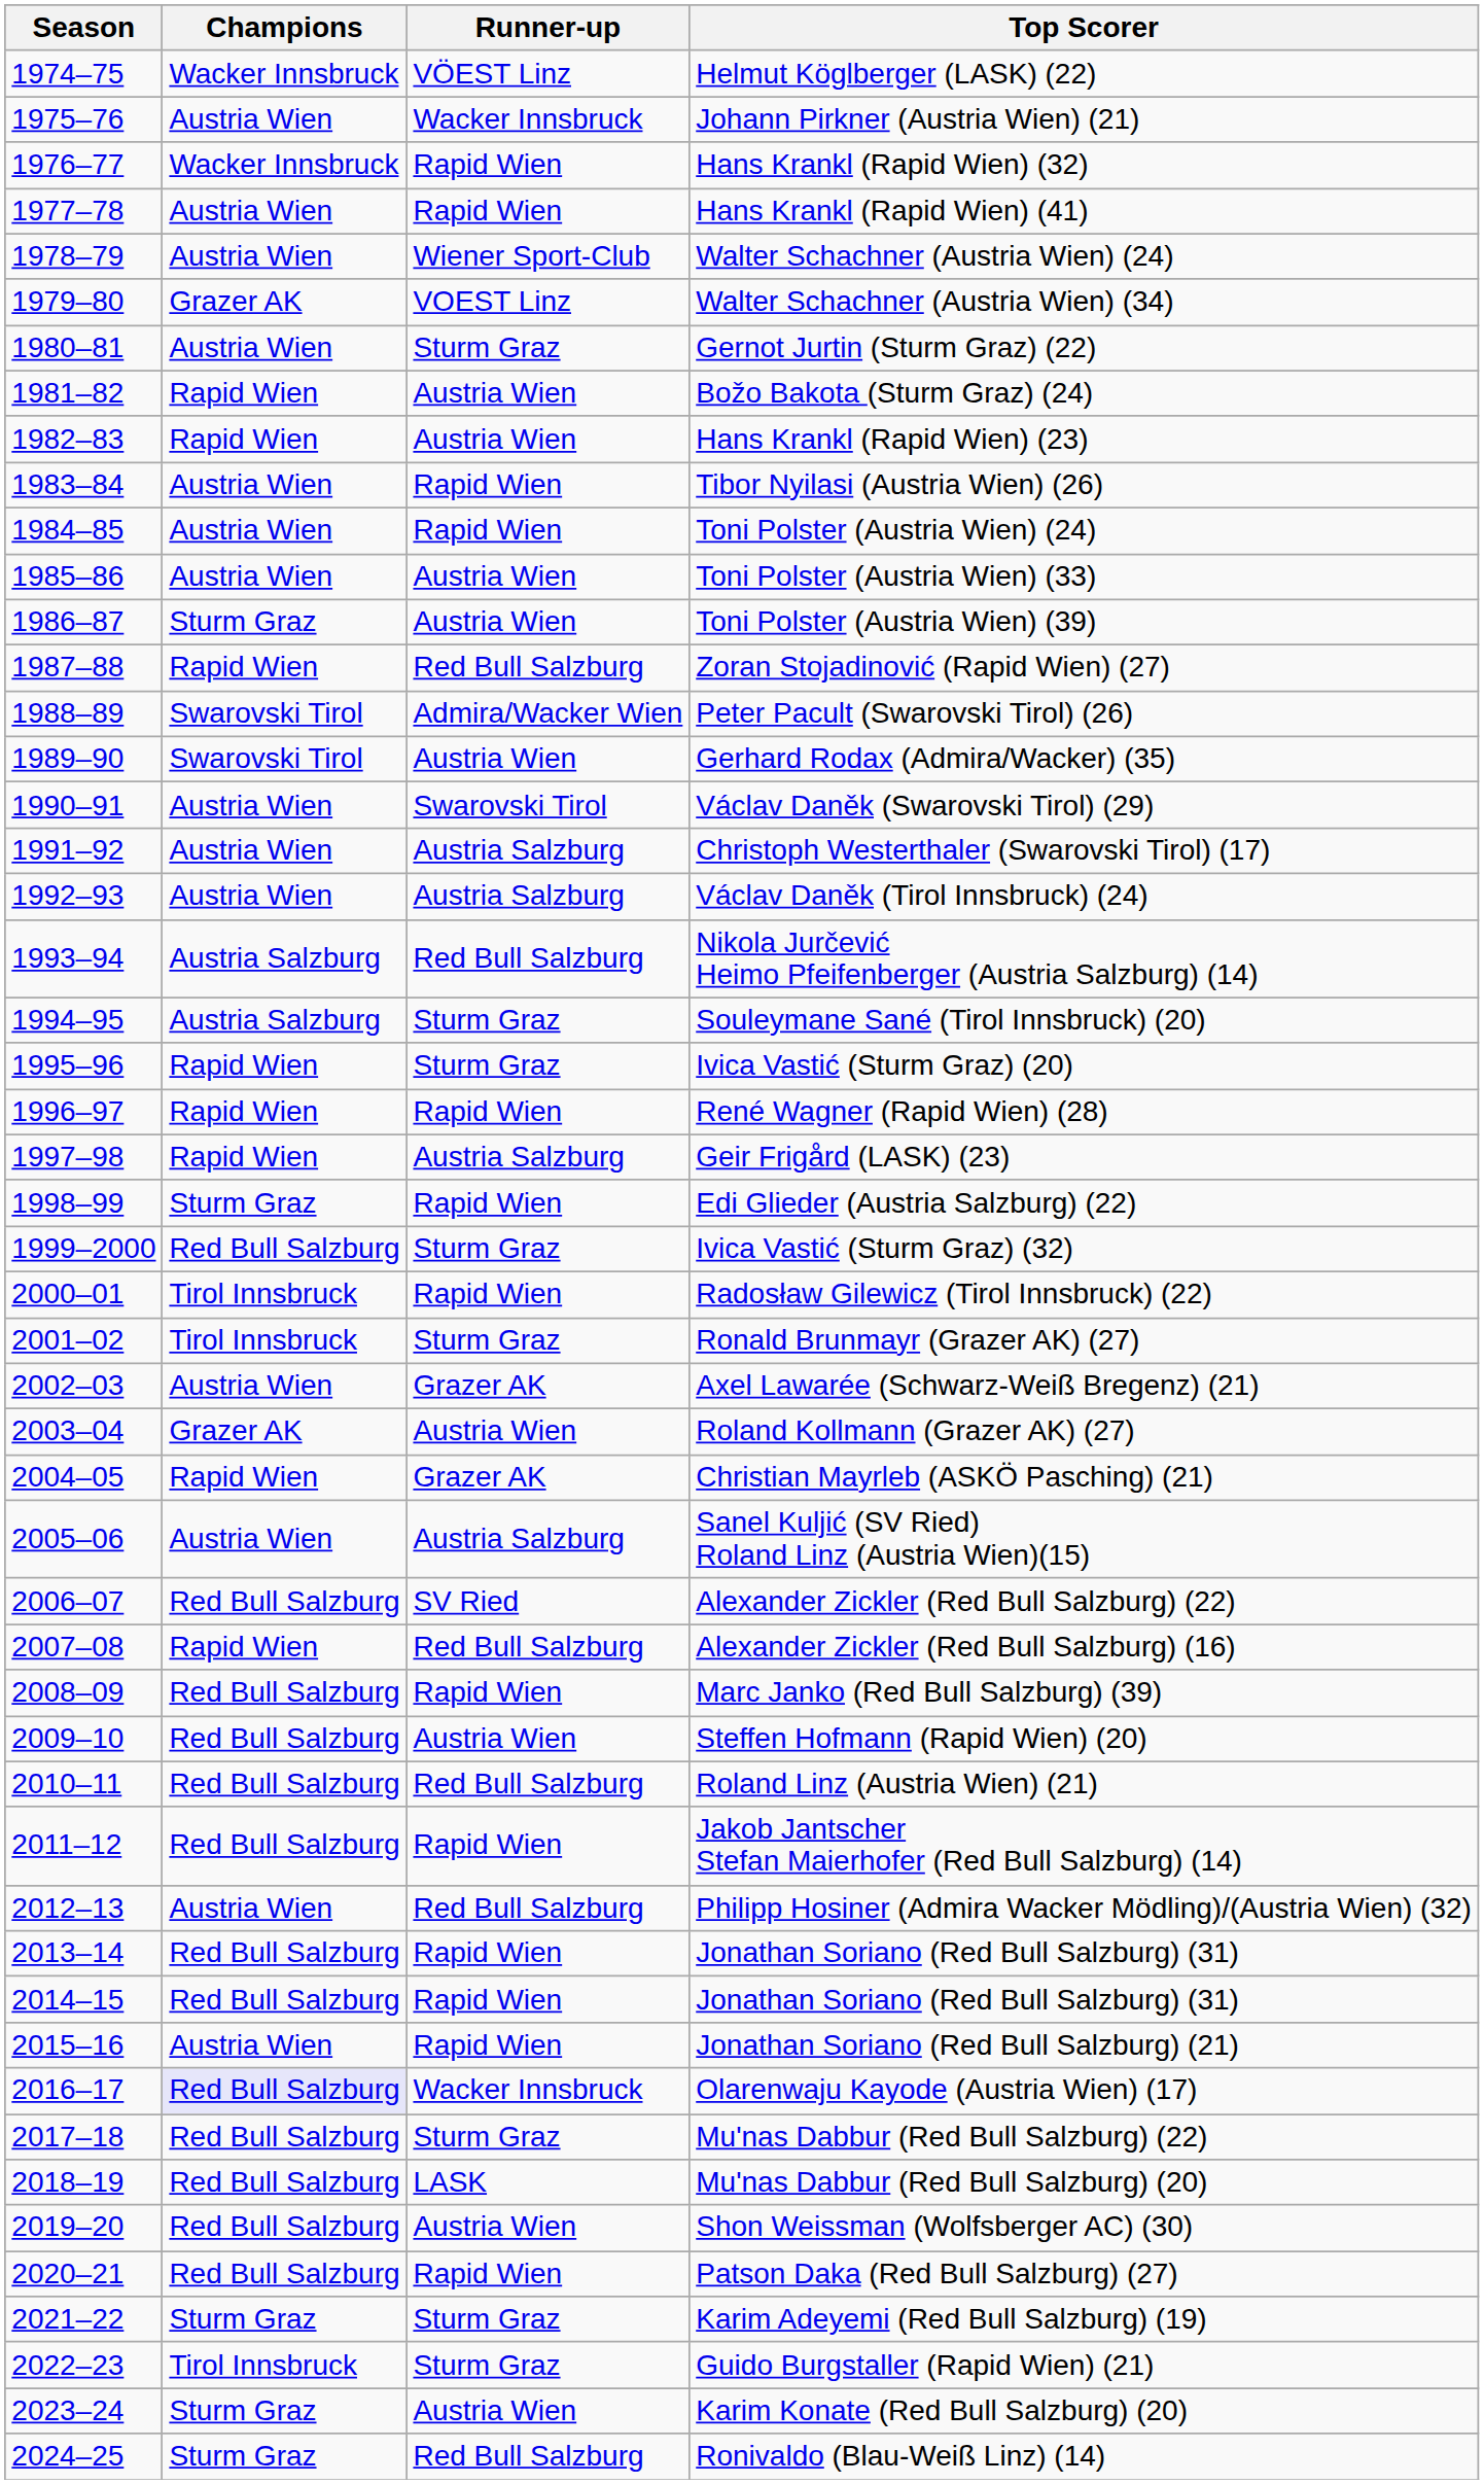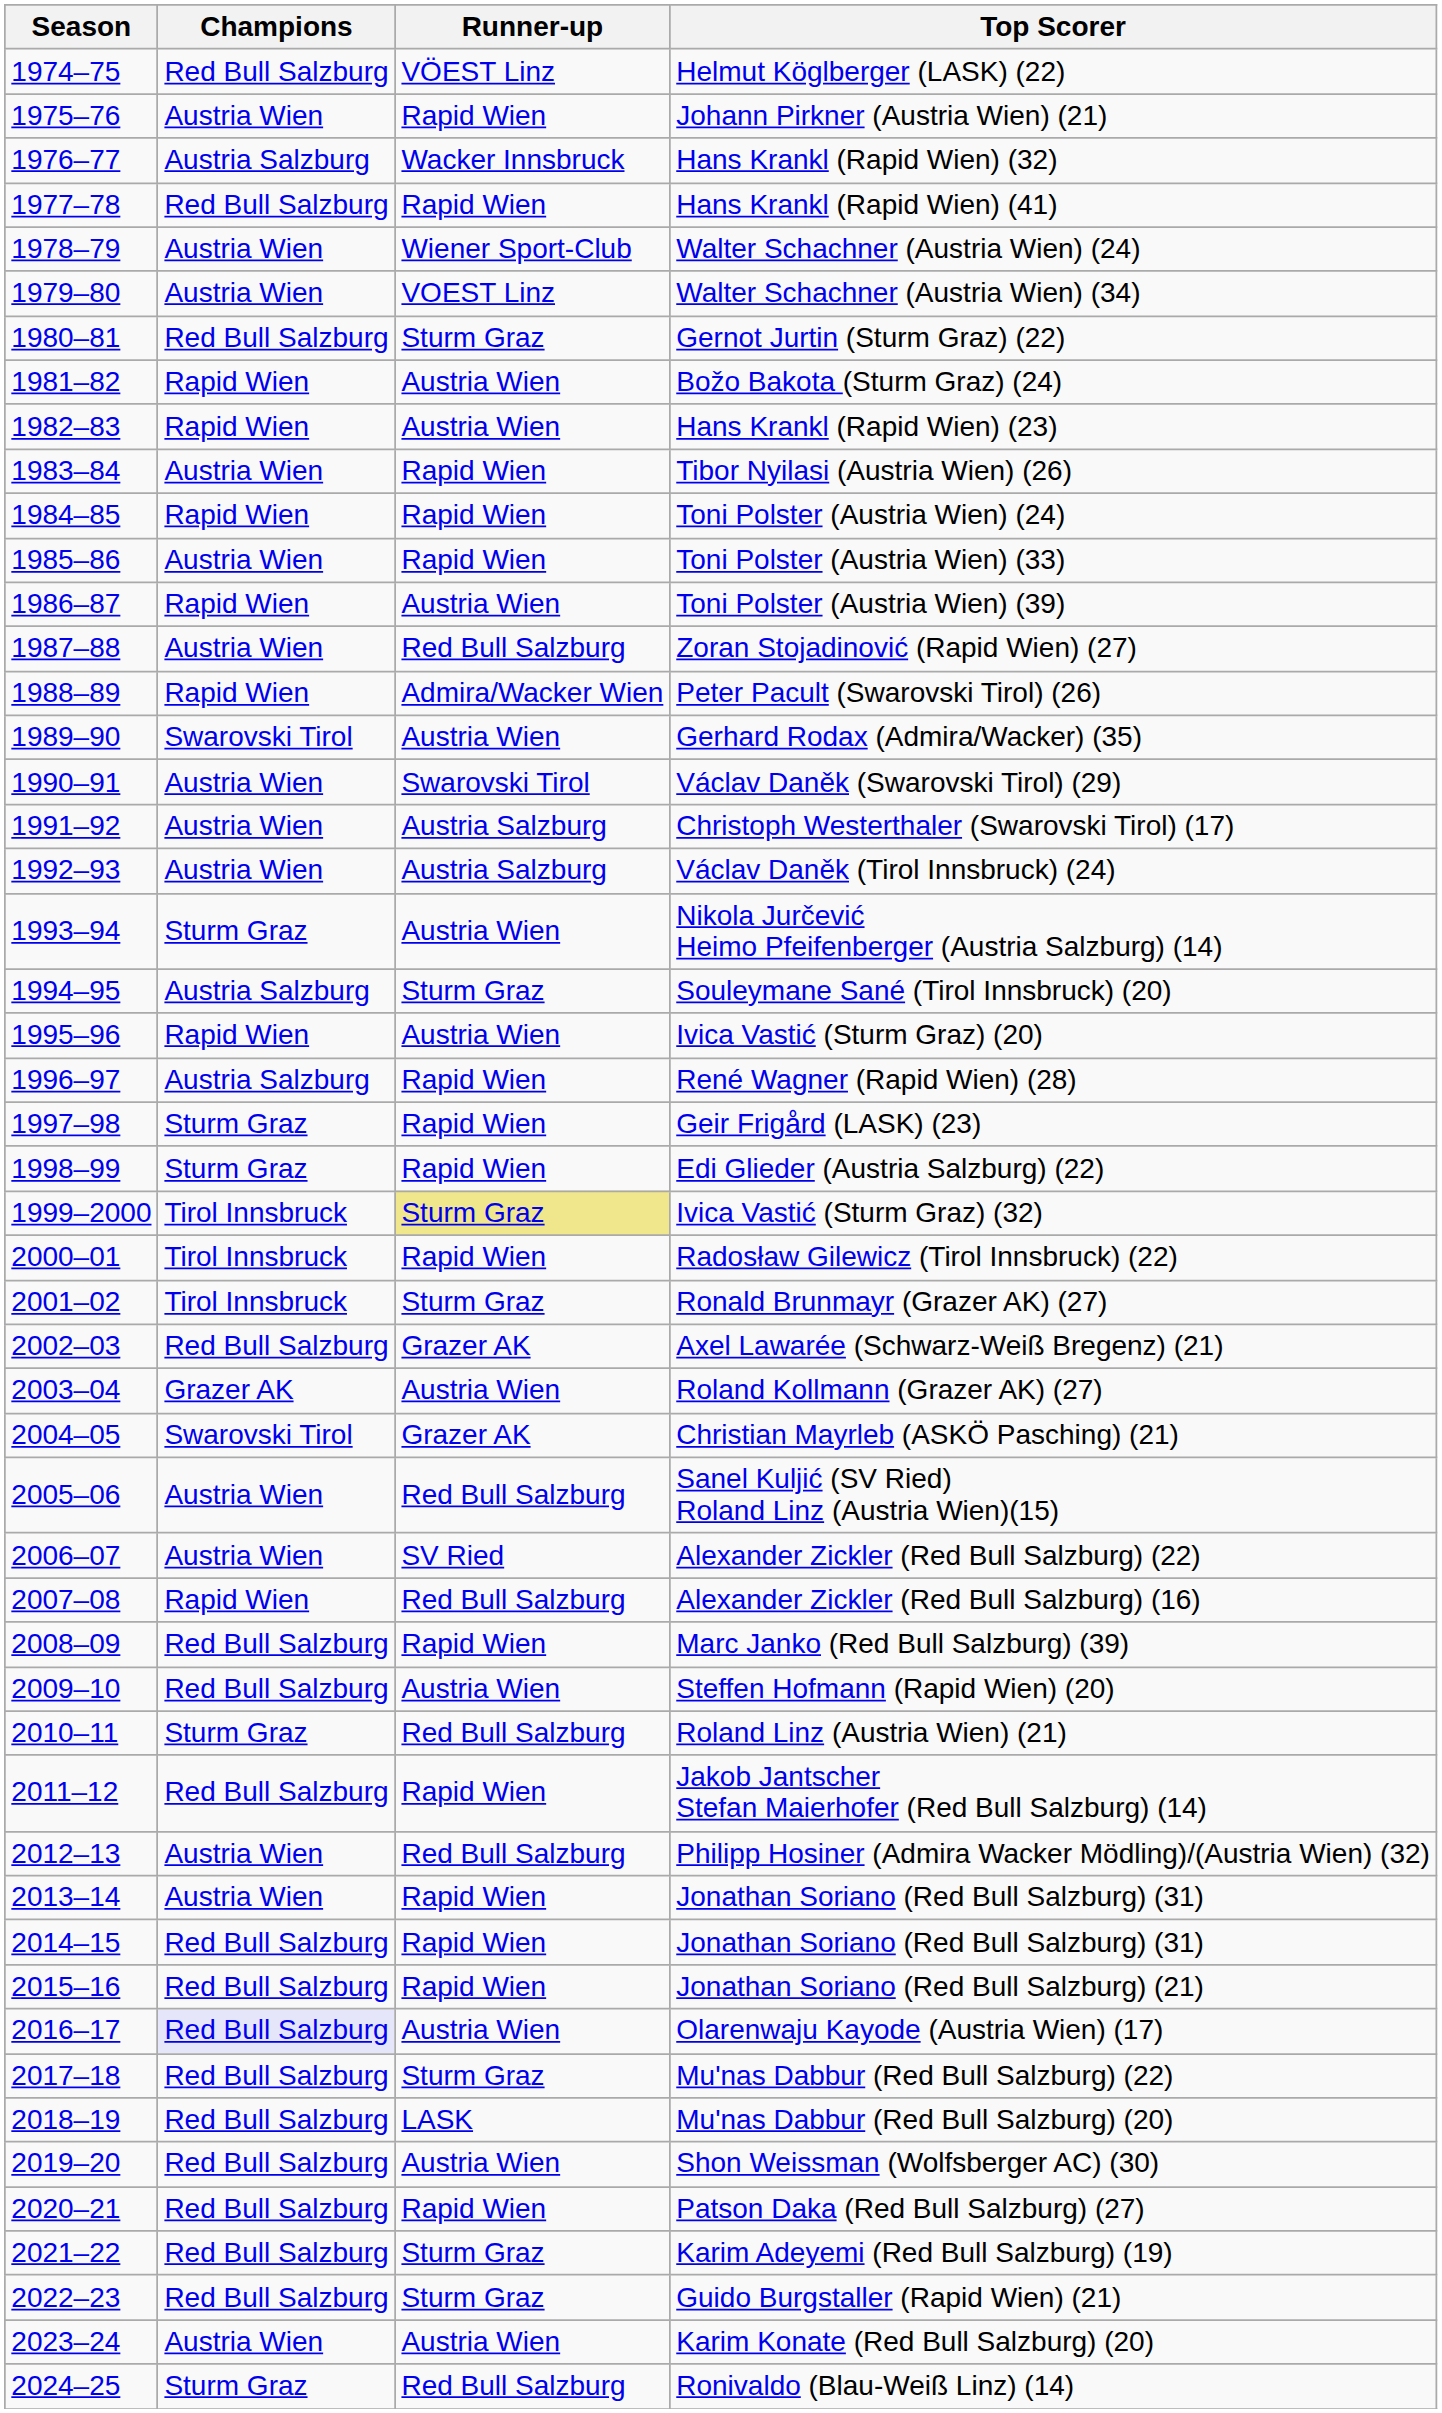Helmut Köglberger (LASK) (22) | Champions: Wacker Innsbruck -> Red Bull Salzburg
Johann Pirkner (Austria Wien) (21) | Runner-up: Wacker Innsbruck -> Rapid Wien
Hans Krankl (Rapid Wien) (32) | Champions: Wacker Innsbruck -> Austria Salzburg
Hans Krankl (Rapid Wien) (32) | Runner-up: Rapid Wien -> Wacker Innsbruck
Hans Krankl (Rapid Wien) (41) | Champions: Austria Wien -> Red Bull Salzburg
Walter Schachner (Austria Wien) (34) | Champions: Grazer AK -> Austria Wien
Gernot Jurtin (Sturm Graz) (22) | Champions: Austria Wien -> Red Bull Salzburg
Toni Polster (Austria Wien) (24) | Champions: Austria Wien -> Rapid Wien
Toni Polster (Austria Wien) (33) | Runner-up: Austria Wien -> Rapid Wien
Toni Polster (Austria Wien) (39) | Champions: Sturm Graz -> Rapid Wien
Zoran Stojadinović (Rapid Wien) (27) | Champions: Rapid Wien -> Austria Wien
Peter Pacult (Swarovski Tirol) (26) | Champions: Swarovski Tirol -> Rapid Wien
Nikola Jurčević Heimo Pfeifenberger (Austria Salzburg) (14) | Champions: Austria Salzburg -> Sturm Graz
Nikola Jurčević Heimo Pfeifenberger (Austria Salzburg) (14) | Runner-up: Red Bull Salzburg -> Austria Wien
Ivica Vastić (Sturm Graz) (20) | Runner-up: Sturm Graz -> Austria Wien
René Wagner (Rapid Wien) (28) | Champions: Rapid Wien -> Austria Salzburg
Geir Frigård (LASK) (23) | Champions: Rapid Wien -> Sturm Graz
Geir Frigård (LASK) (23) | Runner-up: Austria Salzburg -> Rapid Wien
Ivica Vastić (Sturm Graz) (32) | Champions: Red Bull Salzburg -> Tirol Innsbruck
Ivica Vastić (Sturm Graz) (32) | Runner-up: no background -> khaki background
Axel Lawarée (Schwarz-Weiß Bregenz) (21) | Champions: Austria Wien -> Red Bull Salzburg
Christian Mayrleb (ASKÖ Pasching) (21) | Champions: Rapid Wien -> Swarovski Tirol
Sanel Kuljić (SV Ried) Roland Linz (Austria Wien)(15) | Runner-up: Austria Salzburg -> Red Bull Salzburg
Alexander Zickler (Red Bull Salzburg) (22) | Champions: Red Bull Salzburg -> Austria Wien
Roland Linz (Austria Wien) (21) | Champions: Red Bull Salzburg -> Sturm Graz
2013–14 / Jonathan Soriano (Red Bull Salzburg) (31) | Champions: Red Bull Salzburg -> Austria Wien
Jonathan Soriano (Red Bull Salzburg) (21) | Champions: Austria Wien -> Red Bull Salzburg
Olarenwaju Kayode (Austria Wien) (17) | Runner-up: Wacker Innsbruck -> Austria Wien
Karim Adeyemi (Red Bull Salzburg) (19) | Champions: Sturm Graz -> Red Bull Salzburg
Guido Burgstaller (Rapid Wien) (21) | Champions: Tirol Innsbruck -> Red Bull Salzburg
Karim Konate (Red Bull Salzburg) (20) | Champions: Sturm Graz -> Austria Wien
